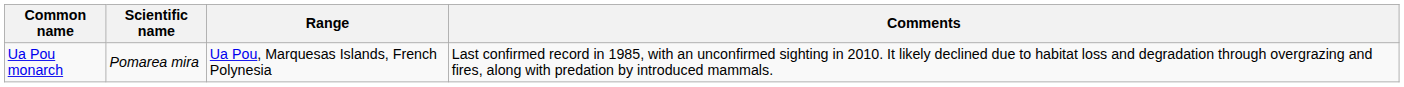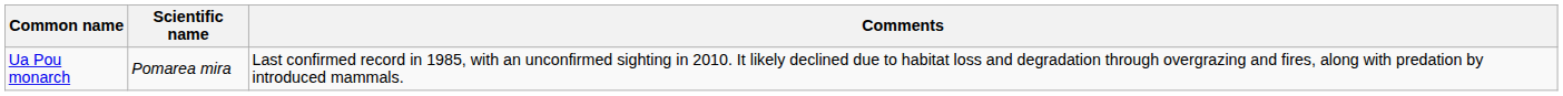- column: Range | Ua Pou, Marquesas Islands, French Polynesia
